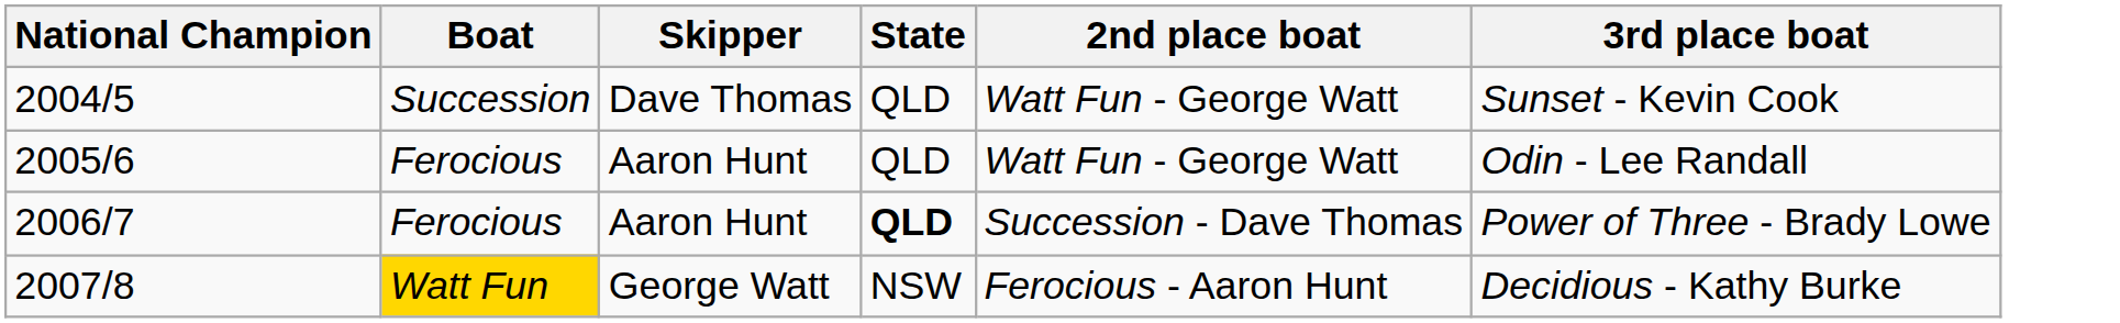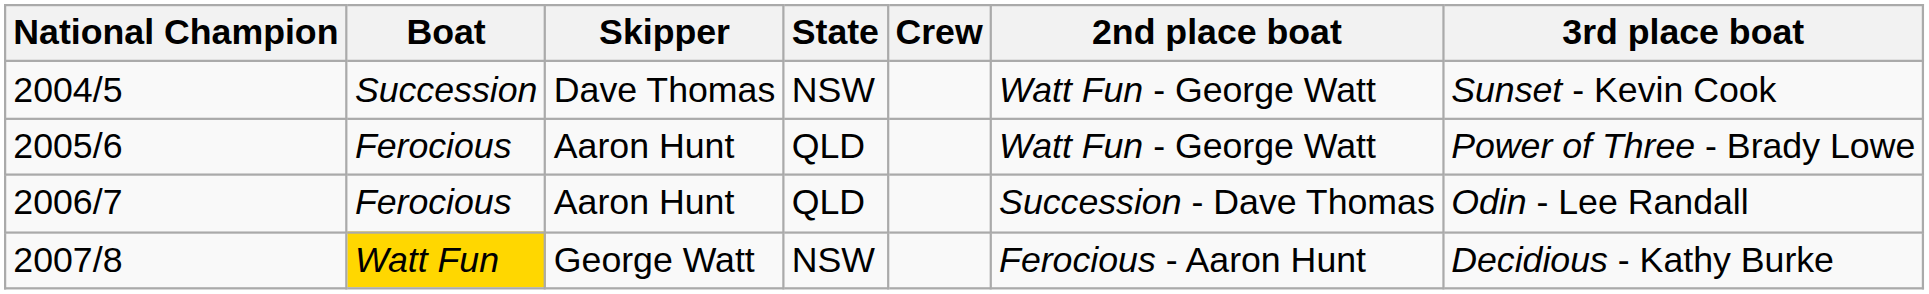+ column: Crew
2004/5 | State: QLD -> NSW
2005/6 | 3rd place boat: Odin - Lee Randall -> Power of Three - Brady Lowe
2006/7 | State: bold -> normal
2006/7 | 3rd place boat: Power of Three - Brady Lowe -> Odin - Lee Randall
